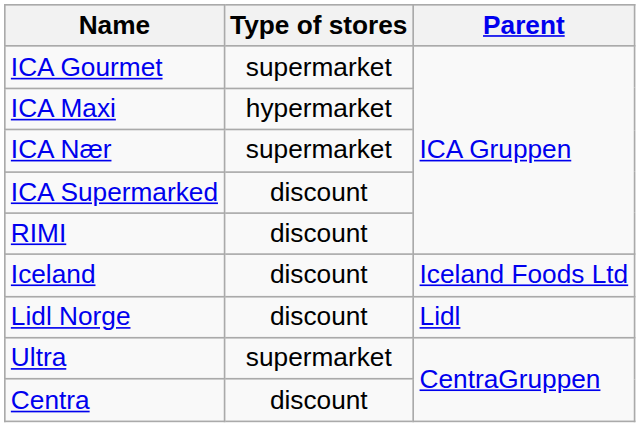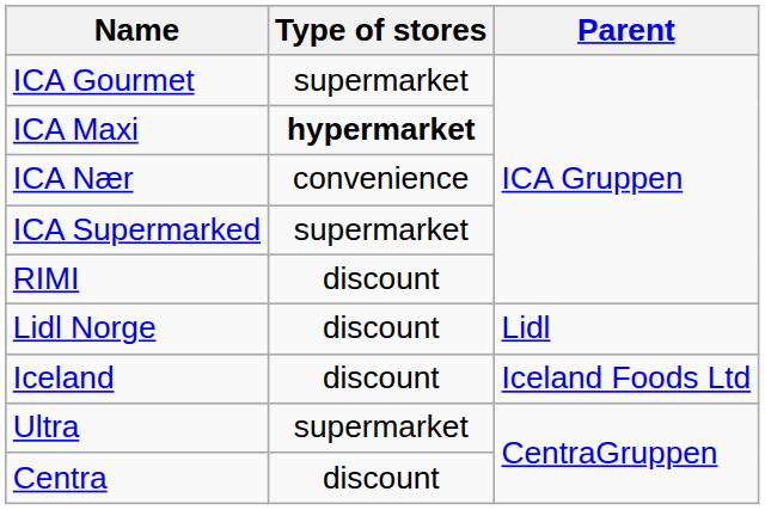ICA Maxi | Type of stores: normal -> bold
ICA Nær | Type of stores: supermarket -> convenience
ICA Supermarked | Type of stores: discount -> supermarket
rows swapped: Lidl Norge <-> Iceland
